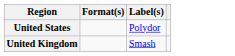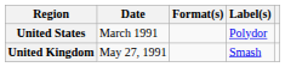+ column: Date | March 1991 | May 27, 1991
